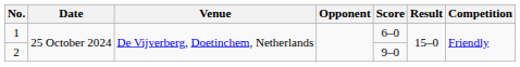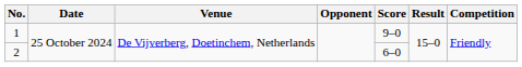1 | Score: 6–0 -> 9–0
2 | Score: 9–0 -> 6–0
